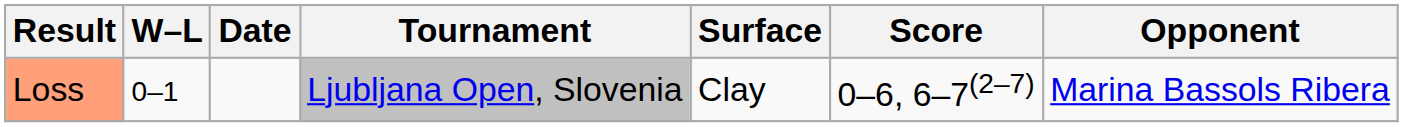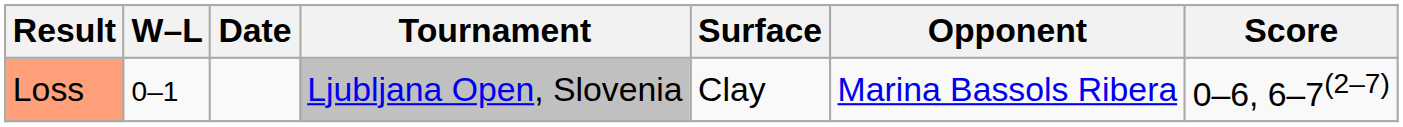columns swapped: Opponent <-> Score
